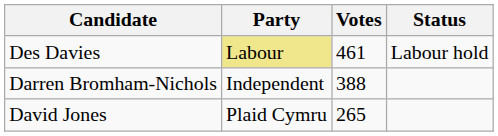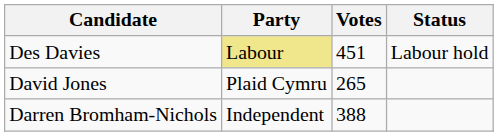Des Davies | Votes: 461 -> 451
rows swapped: Darren Bromham-Nichols <-> David Jones
